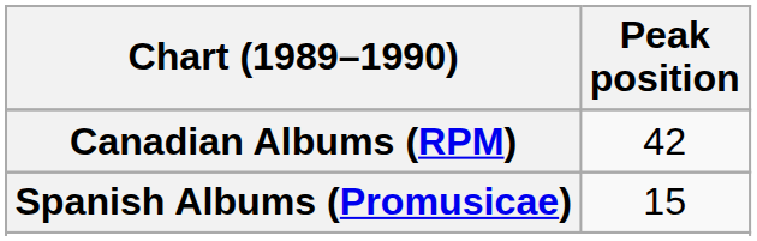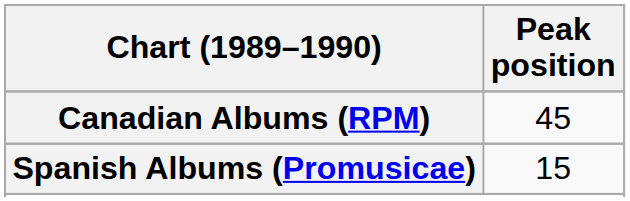Canadian Albums (RPM) | Peak position: 42 -> 45
